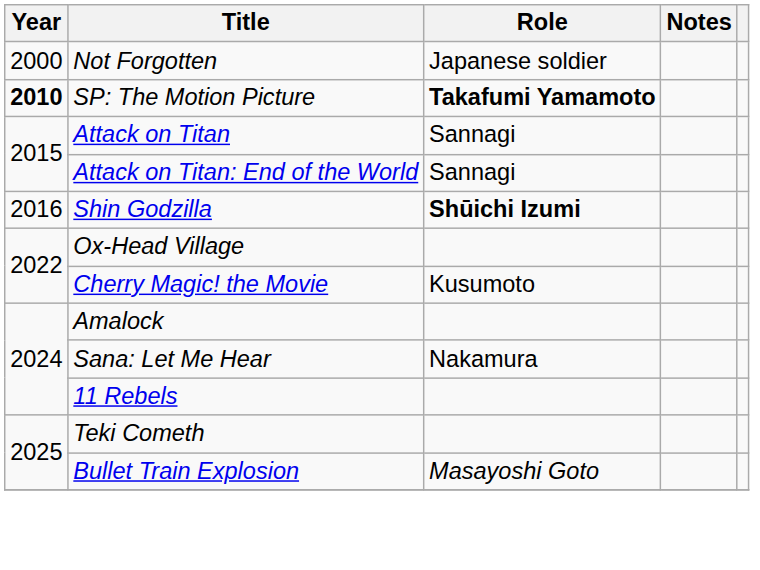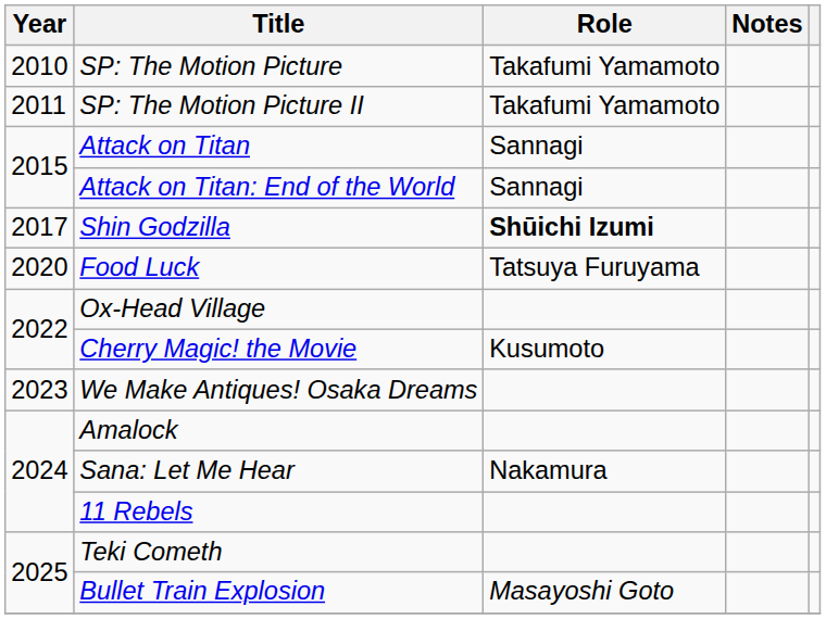- row: 2000 | Not Forgotten | Japanese soldier
SP: The Motion Picture | Year: bold -> normal
SP: The Motion Picture | Role: bold -> normal
+ row: 2011 | SP: The Motion Picture II | Takafumi Yamamoto
Shin Godzilla | Year: 2016 -> 2017
+ row: 2020 | Food Luck | Tatsuya Furuyama
+ row: 2023 | We Make Antiques! Osaka Dreams
